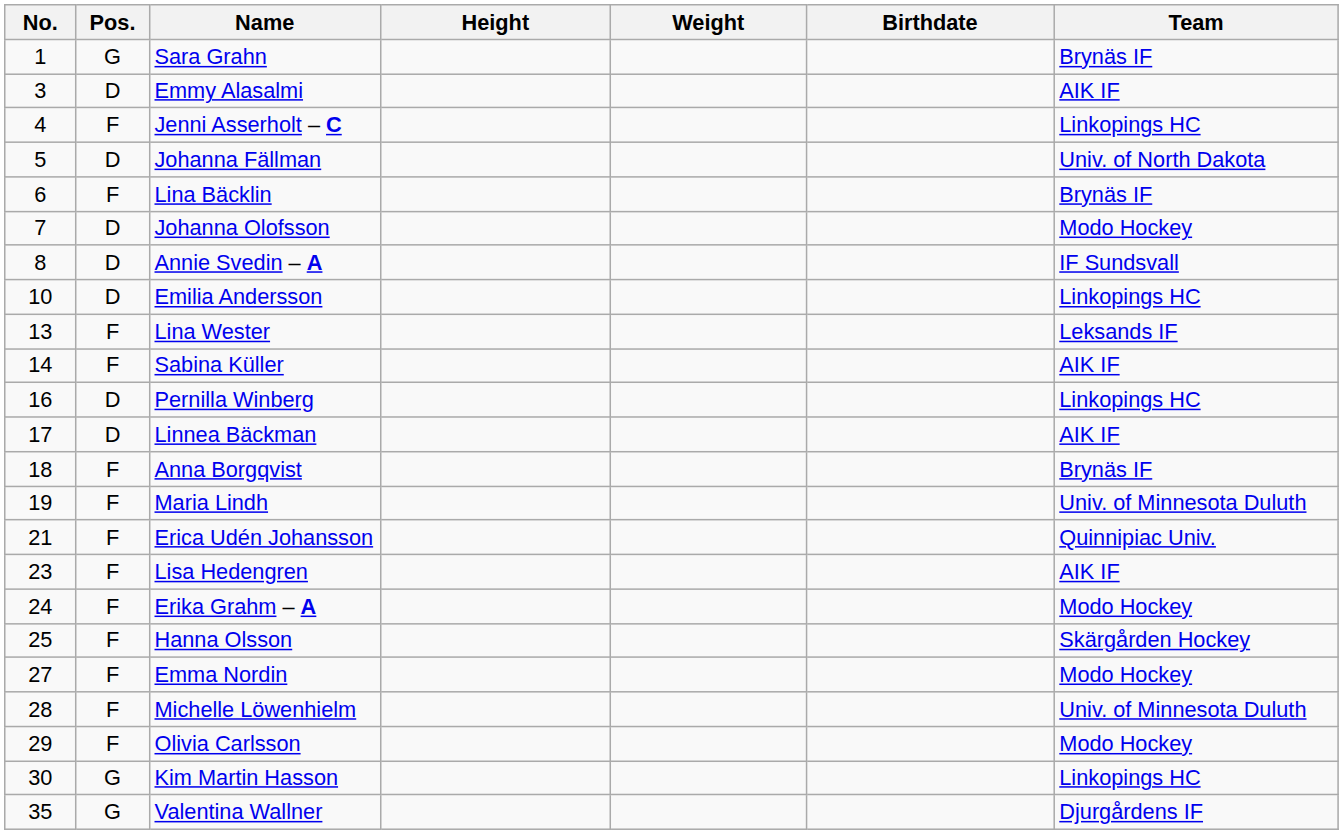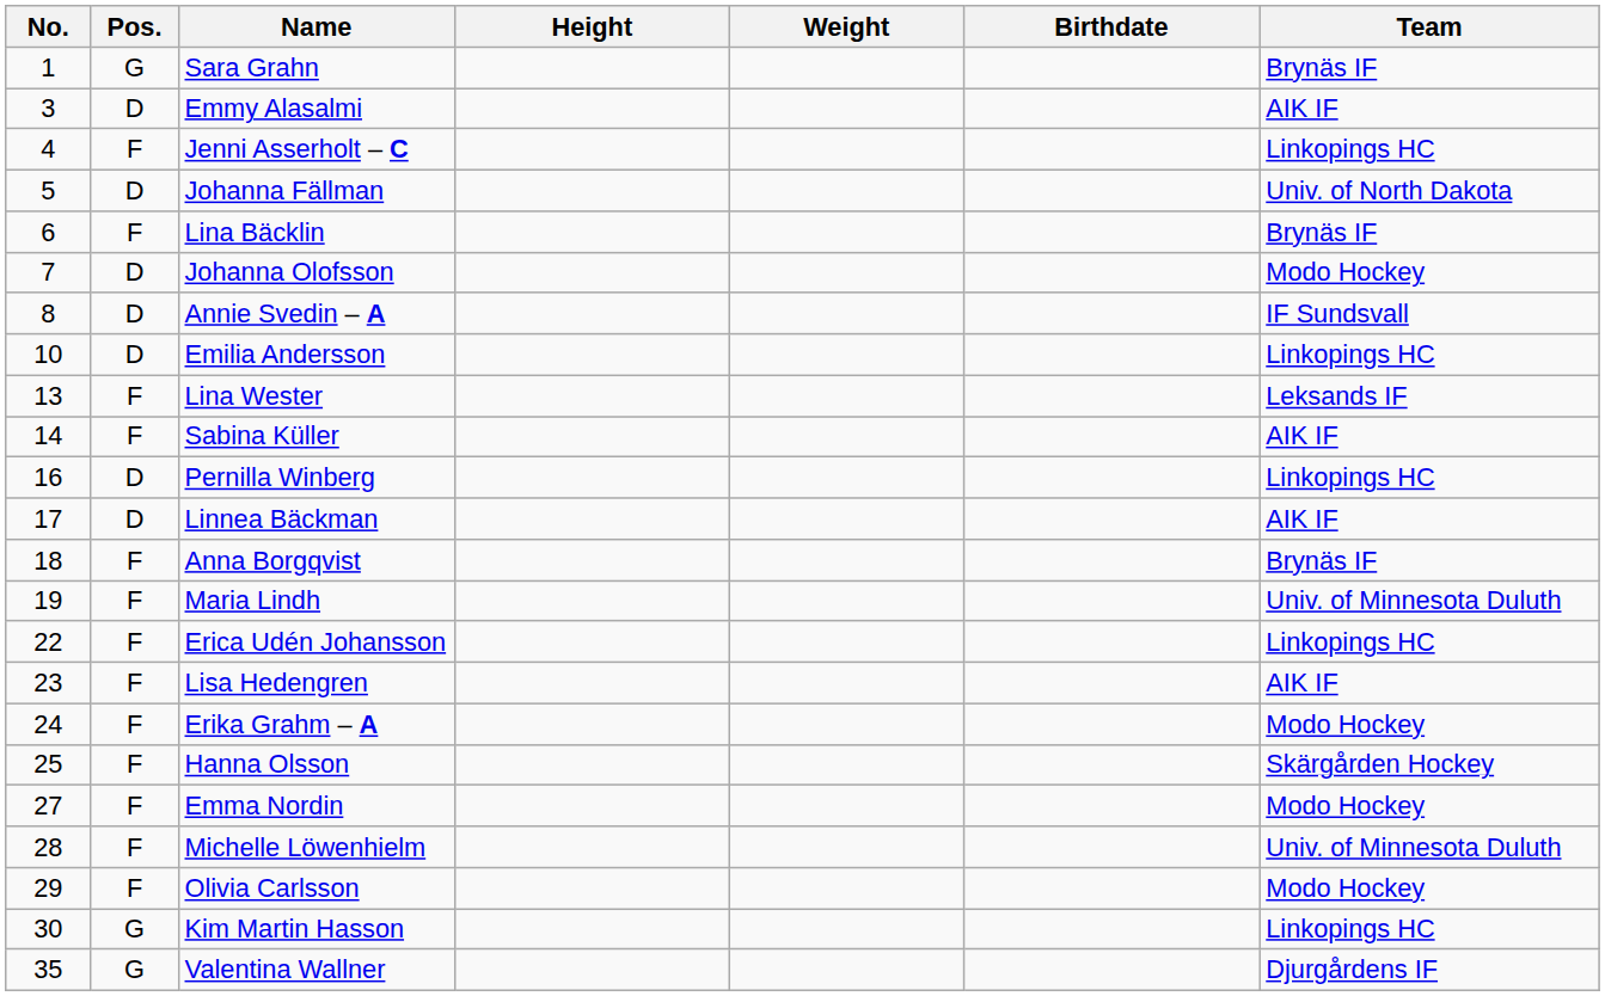Erica Udén Johansson | No.: 21 -> 22
Erica Udén Johansson | Team: Quinnipiac Univ. -> Linkopings HC
